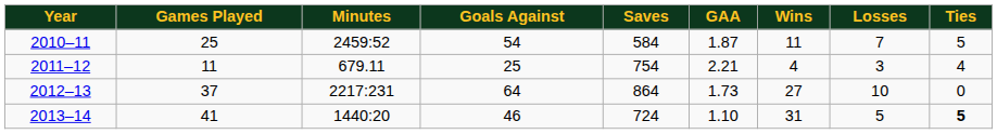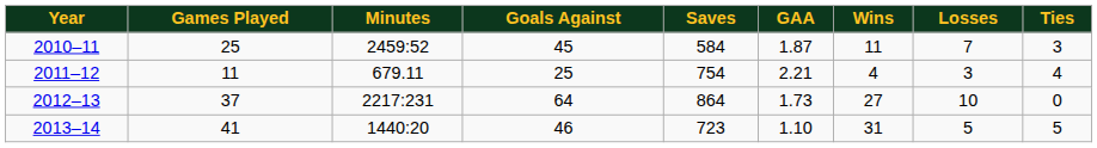2010–11 | Goals Against: 54 -> 45
2010–11 | Ties: 5 -> 3
2013–14 | Saves: 724 -> 723
2013–14 | Ties: bold -> normal
